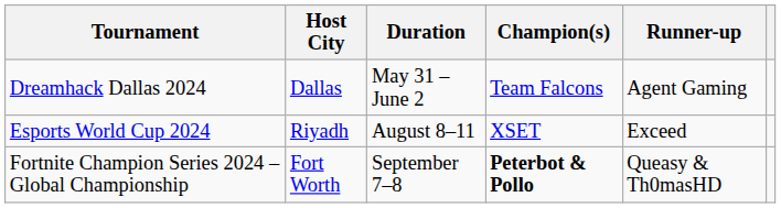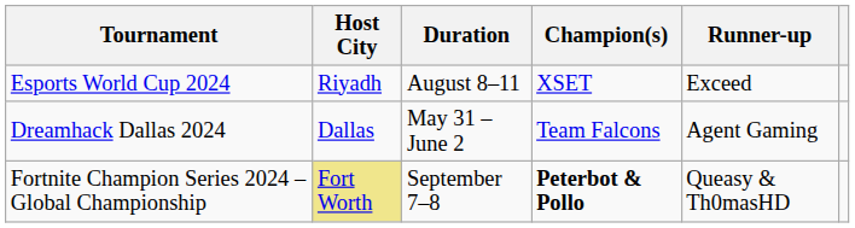rows swapped: Dreamhack Dallas 2024 <-> Esports World Cup 2024
Fortnite Champion Series 2024 – Global Championship | Host City: no background -> khaki background
